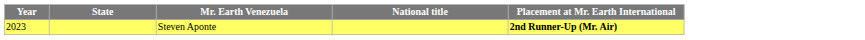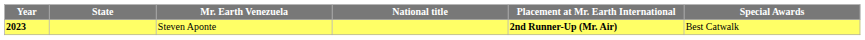+ column: Special Awards | Best Catwalk
Steven Aponte | Year: normal -> bold
